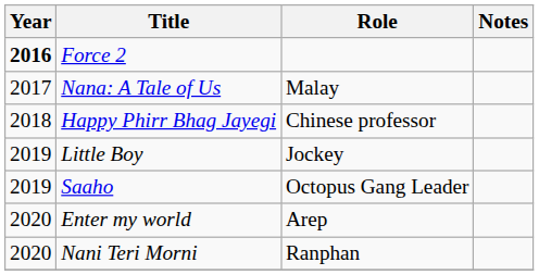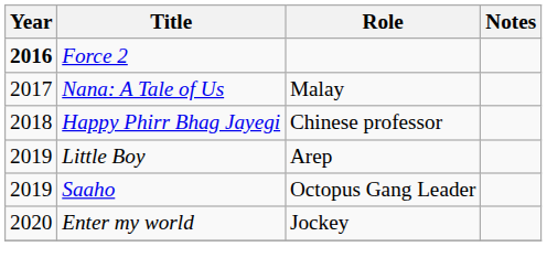Little Boy | Role: Jockey -> Arep
Enter my world | Role: Arep -> Jockey
- row: 2020 | Nani Teri Morni | Ranphan
